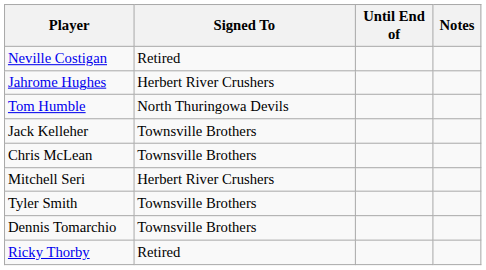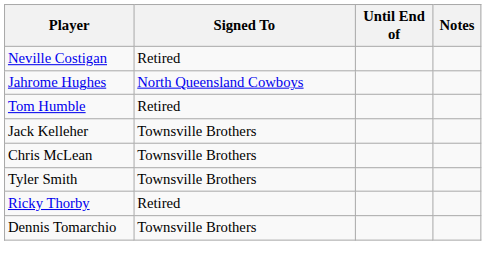Jahrome Hughes | Signed To: Herbert River Crushers -> North Queensland Cowboys
Tom Humble | Signed To: North Thuringowa Devils -> Retired
- row: Mitchell Seri | Herbert River Crushers
rows swapped: Ricky Thorby <-> Dennis Tomarchio
